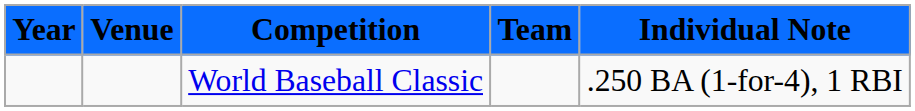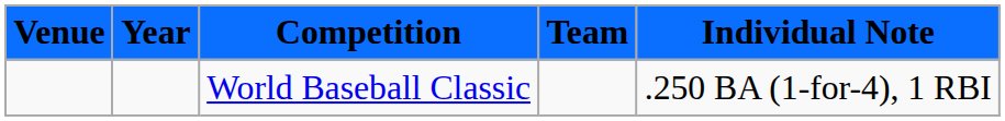columns swapped: Year <-> Venue
